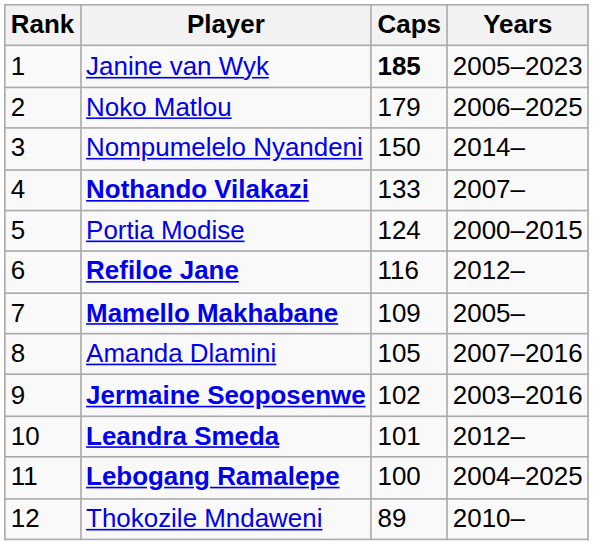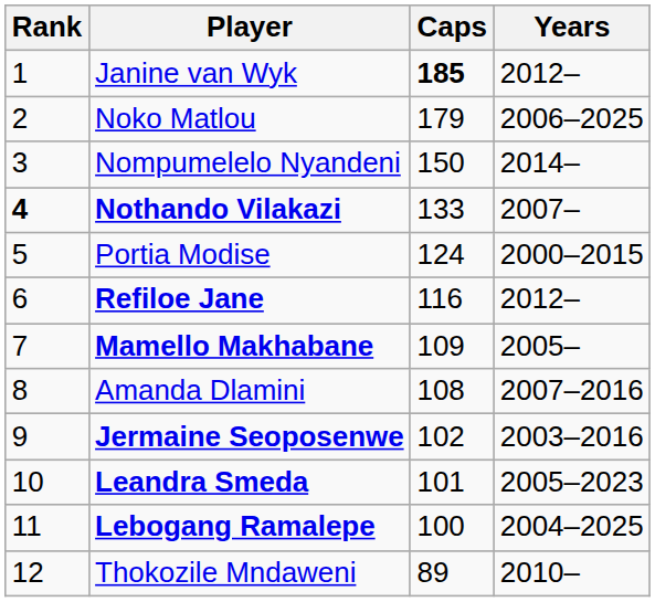Janine van Wyk | Years: 2005–2023 -> 2012–
Nothando Vilakazi | Rank: normal -> bold
Amanda Dlamini | Caps: 105 -> 108
Leandra Smeda | Years: 2012– -> 2005–2023
